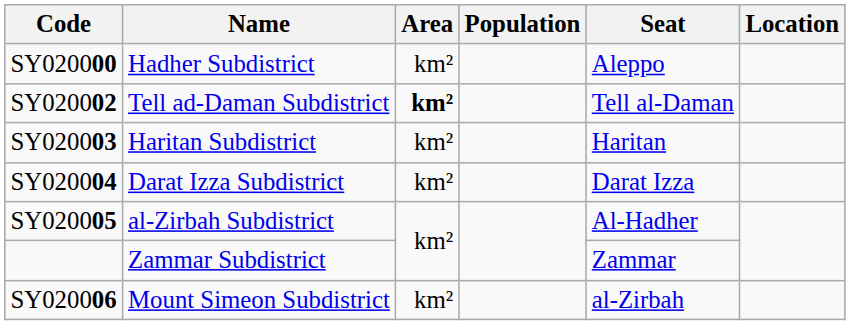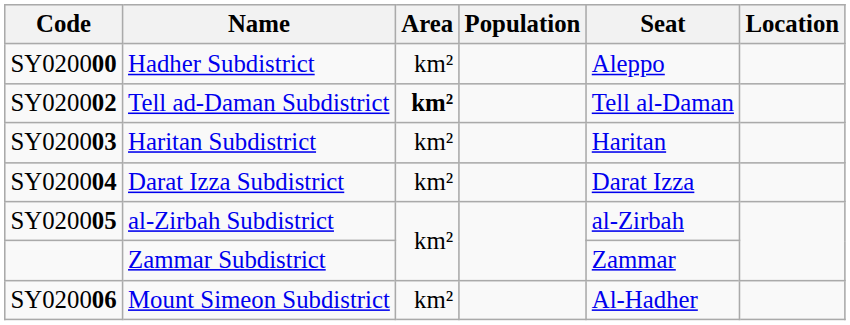SY020005 | Seat: Al-Hadher -> al-Zirbah
SY020006 | Seat: al-Zirbah -> Al-Hadher
